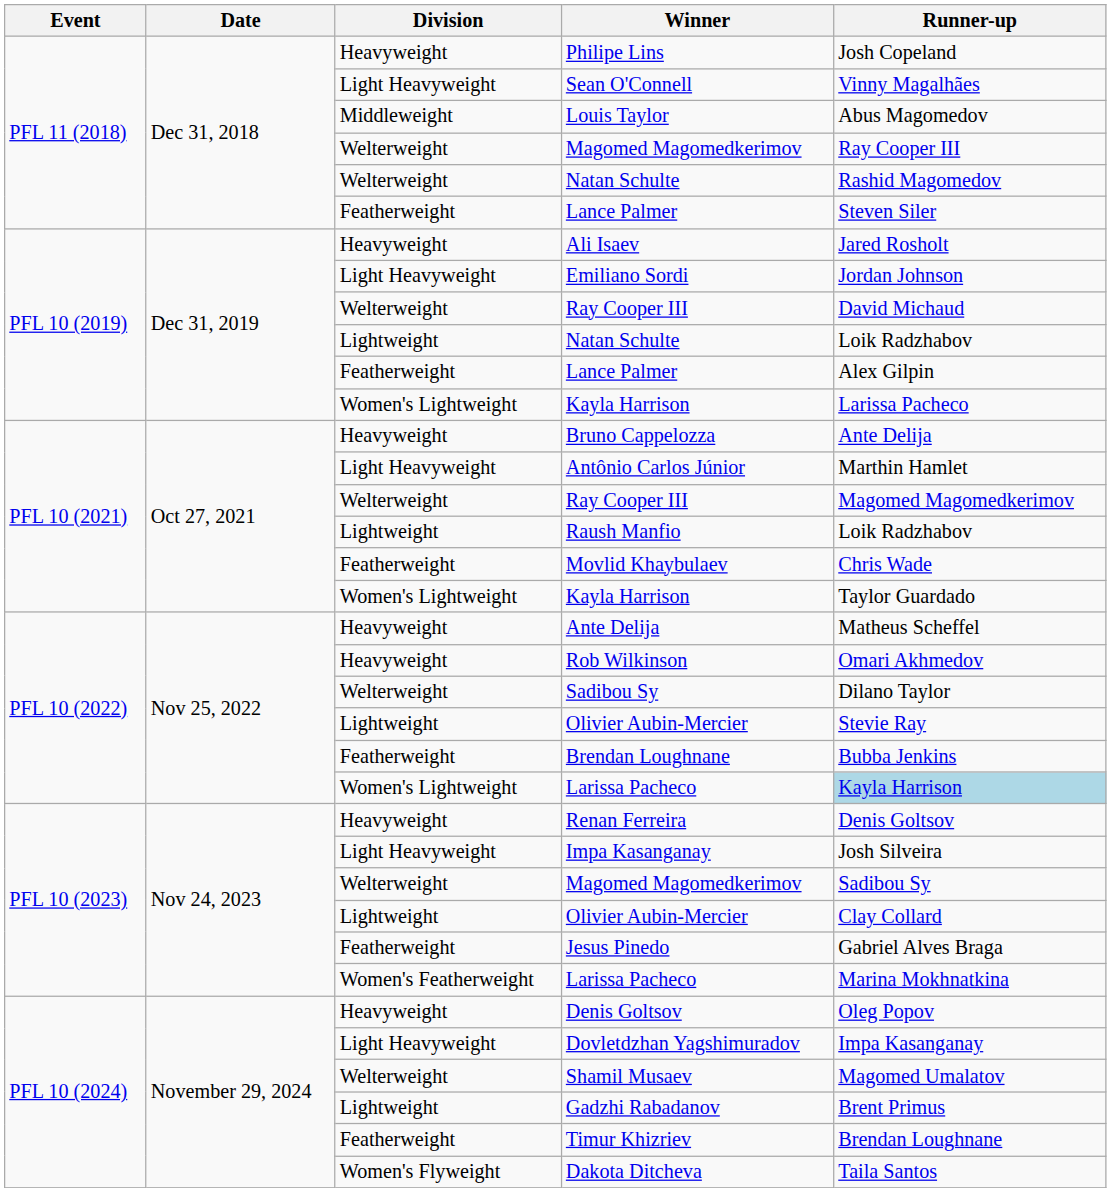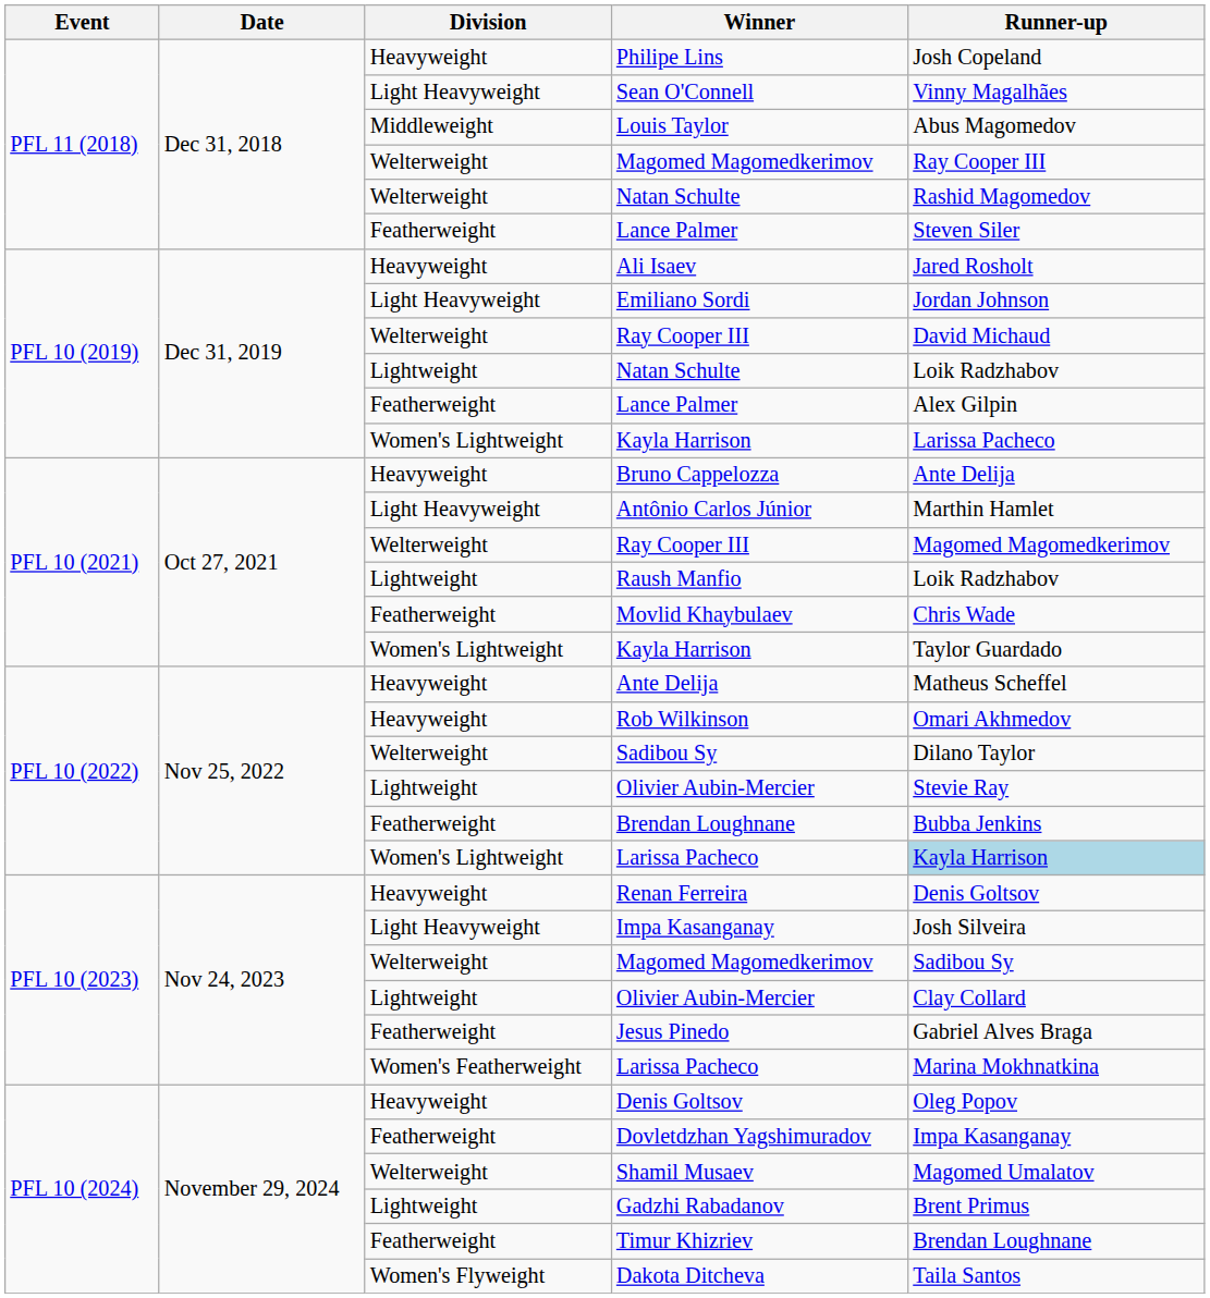Dovletdzhan Yagshimuradov | Division: Light Heavyweight -> Featherweight
